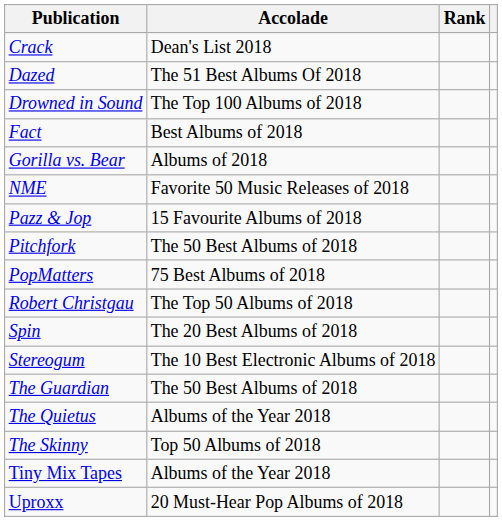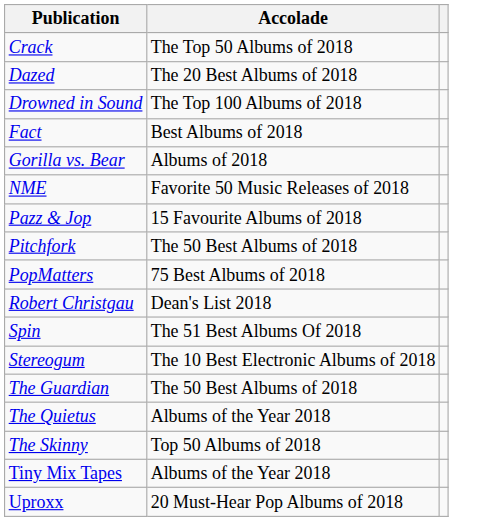- column: Rank
Crack | Accolade: Dean's List 2018 -> The Top 50 Albums of 2018
Dazed | Accolade: The 51 Best Albums Of 2018 -> The 20 Best Albums of 2018
Robert Christgau | Accolade: The Top 50 Albums of 2018 -> Dean's List 2018
Spin | Accolade: The 20 Best Albums of 2018 -> The 51 Best Albums Of 2018
